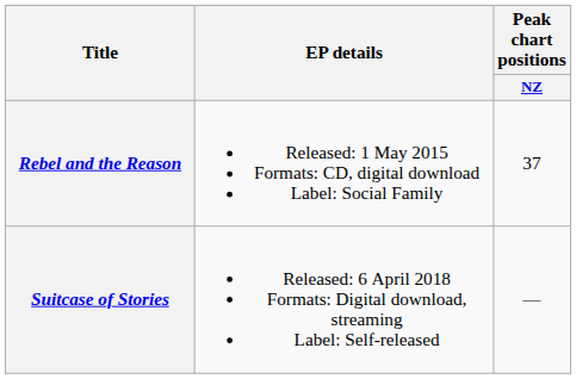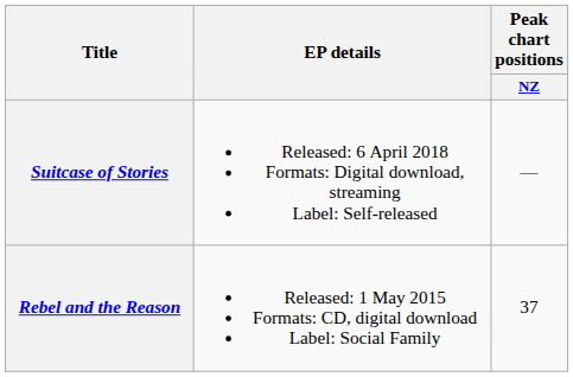rows swapped: Rebel and the Reason <-> Suitcase of Stories
